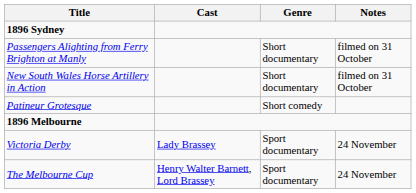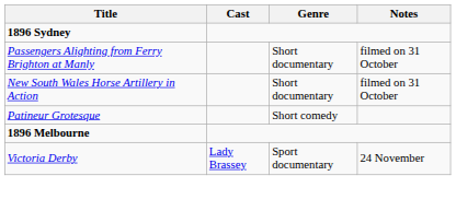- row: The Melbourne Cup | Henry Walter Barnett, Lord Brassey | Sport documentary | 24 November
